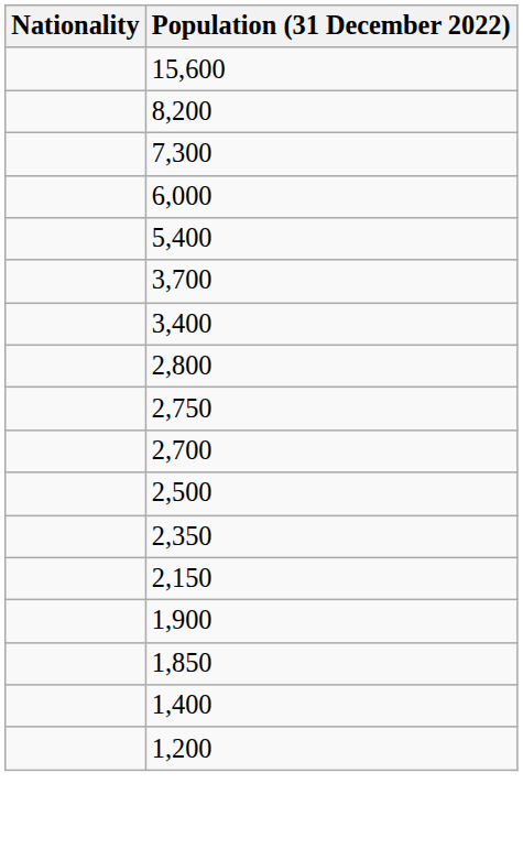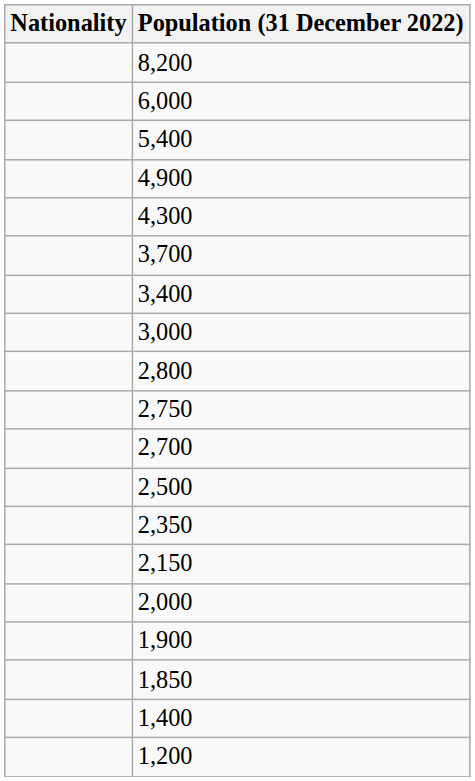- row: 15,600
- row: 7,300
+ row: 4,900
+ row: 4,300
+ row: 3,000
+ row: 2,000
